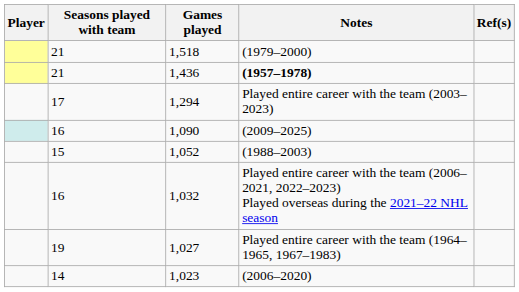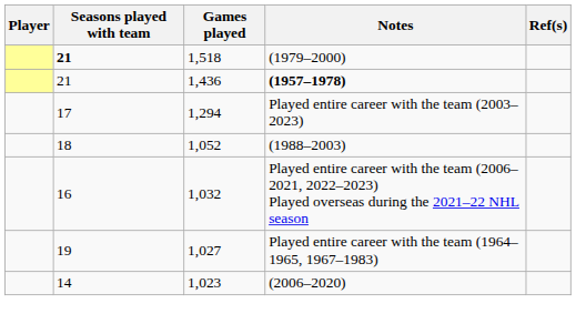1,518 | Seasons played with team: normal -> bold
- row: 16 | 1,090 | (2009–2025)
1,052 | Seasons played with team: 15 -> 18
